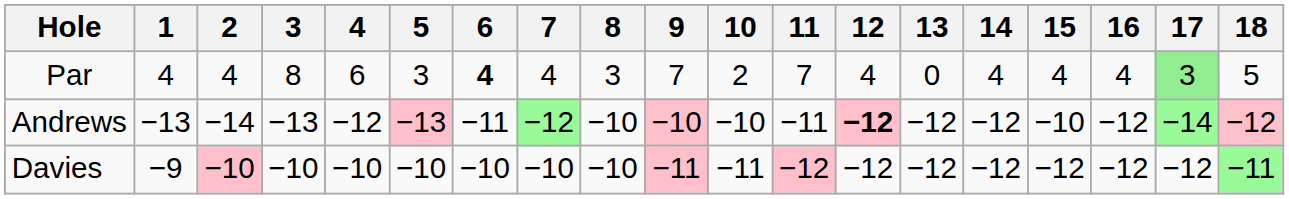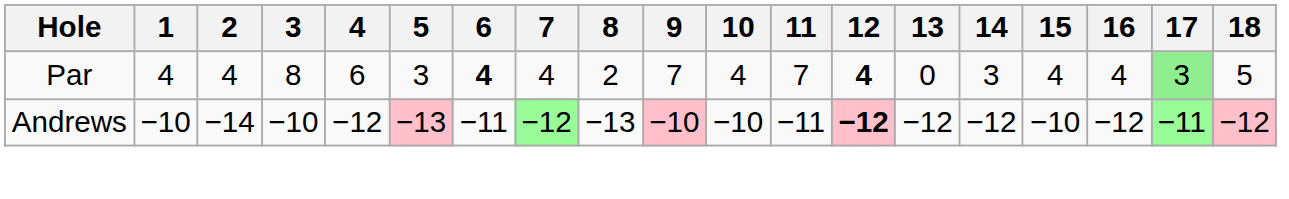Par | 8: 3 -> 2
Par | 10: 2 -> 4
Par | 12: normal -> bold
Par | 14: 4 -> 3
Andrews | 1: −13 -> −10
Andrews | 3: −13 -> −10
Andrews | 8: −10 -> −13
Andrews | 17: −14 -> −11
- row: Davies | −9 | −10 | −10 | −10 | −10 | −10 | −10 | −10 | −11 | −11 | −12 | −12 | −12 | −12 | −12 | −12 | −12 | −11
